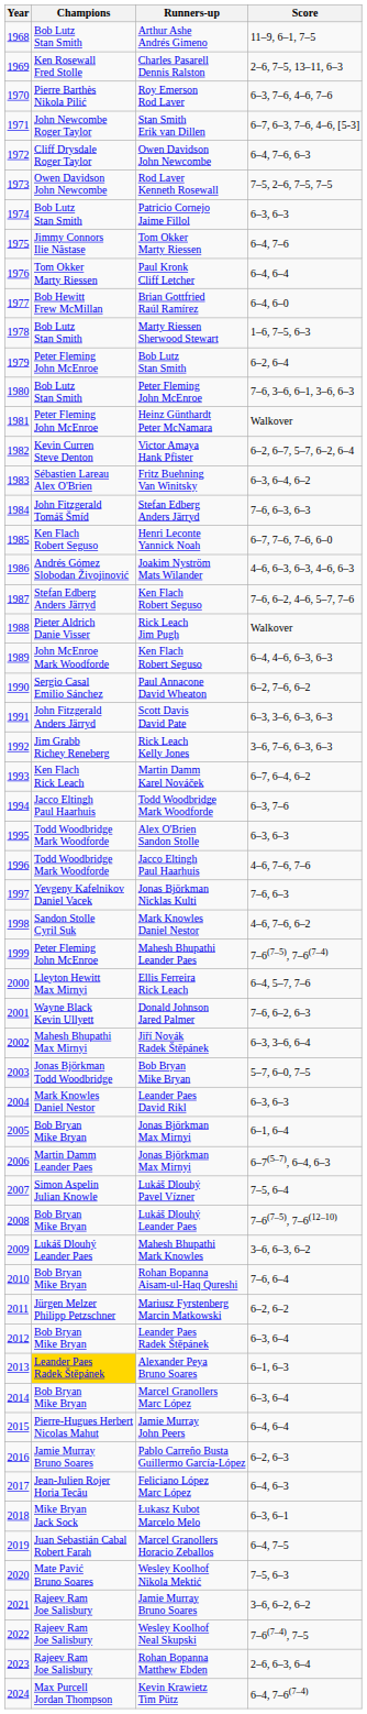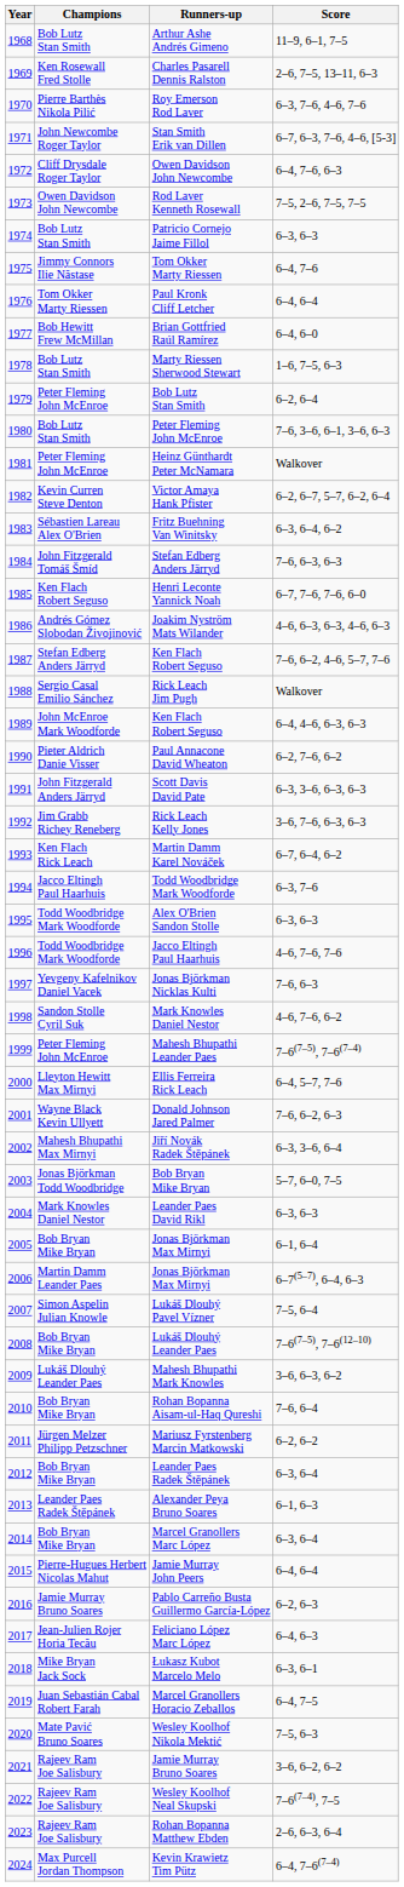Rick Leach Jim Pugh | Champions: Pieter Aldrich Danie Visser -> Sergio Casal Emilio Sánchez
Paul Annacone David Wheaton | Champions: Sergio Casal Emilio Sánchez -> Pieter Aldrich Danie Visser
Alexander Peya Bruno Soares | Champions: gold background -> no background
